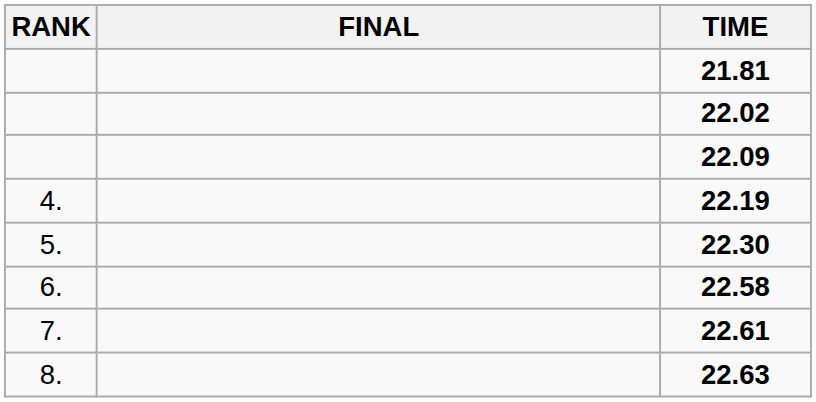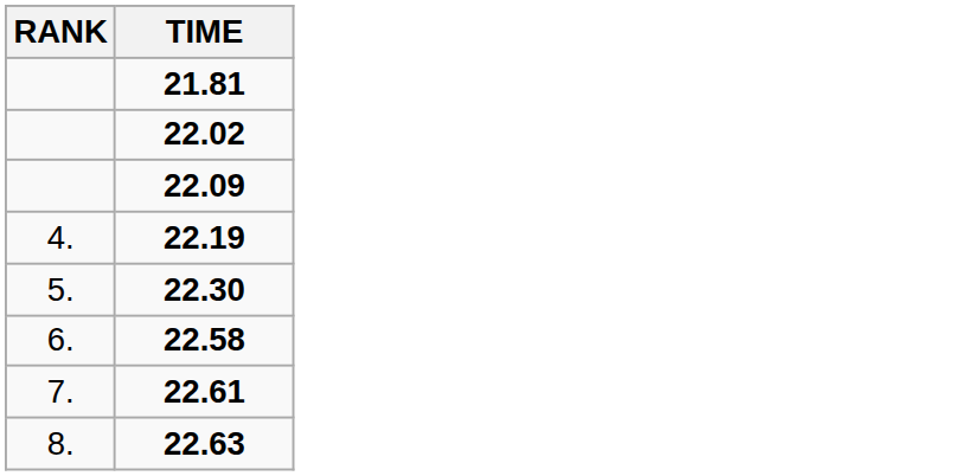- column: FINAL
